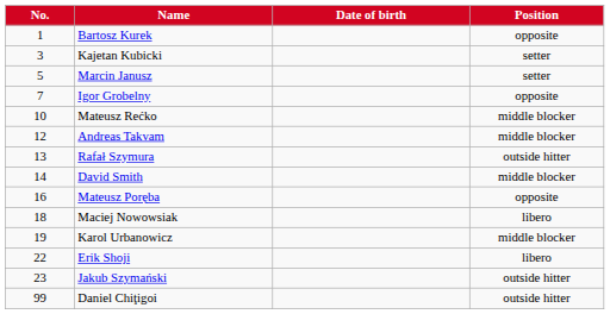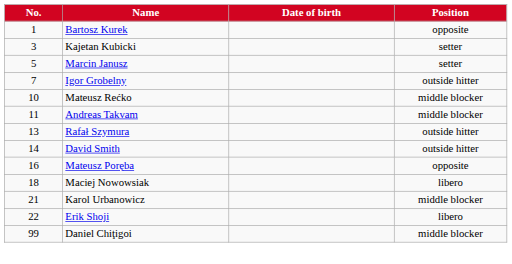Igor Grobelny | Position: opposite -> outside hitter
Andreas Takvam | No.: 12 -> 11
David Smith | Position: middle blocker -> outside hitter
Karol Urbanowicz | No.: 19 -> 21
- row: 23 | Jakub Szymański | outside hitter
Daniel Chiţigoi | Position: outside hitter -> middle blocker
